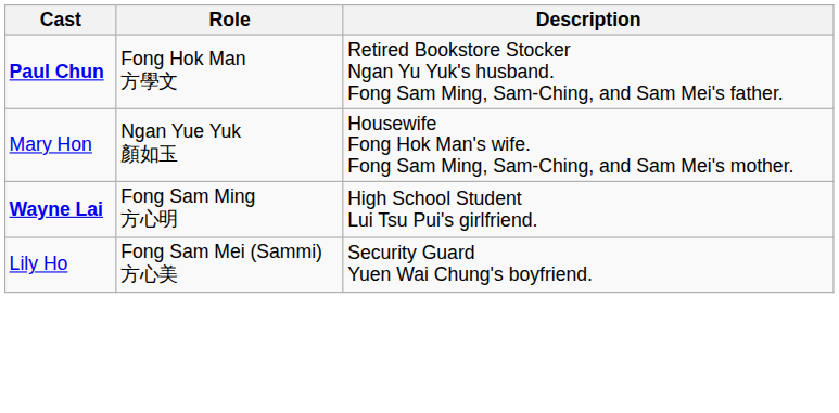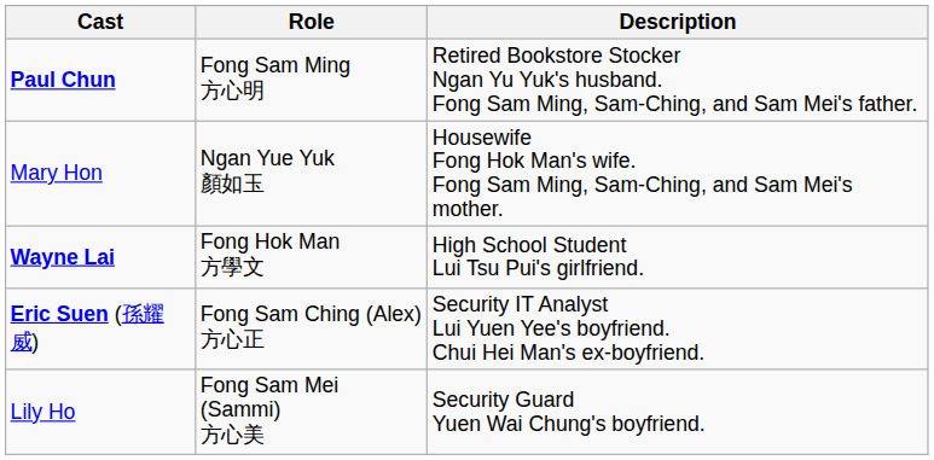Paul Chun | Role: Fong Hok Man 方學文 -> Fong Sam Ming 方心明
Wayne Lai | Role: Fong Sam Ming 方心明 -> Fong Hok Man 方學文
+ row: Eric Suen (孫耀威) | Fong Sam Ching (Alex) 方心正 | Security IT Analyst Lui Yuen Yee's boyfriend. Chui Hei Man's ex-boyfriend.
